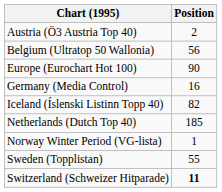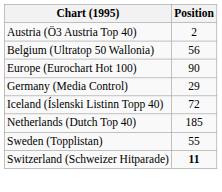Germany (Media Control) | Position: 16 -> 29
Iceland (Íslenski Listinn Topp 40) | Position: 82 -> 72
- row: Norway Winter Period (VG-lista) | 1
